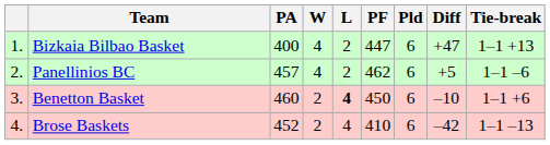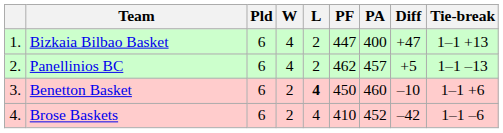columns swapped: Pld <-> PA
Panellinios BC | Tie-break: 1–1 –6 -> 1–1 –13
Brose Baskets | Tie-break: 1–1 –13 -> 1–1 –6
